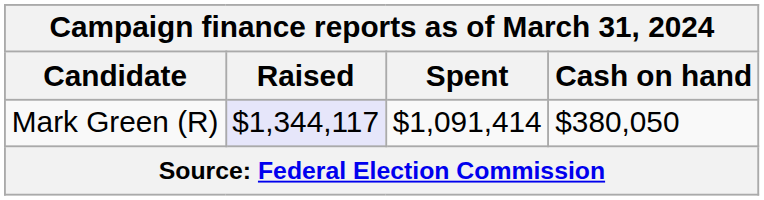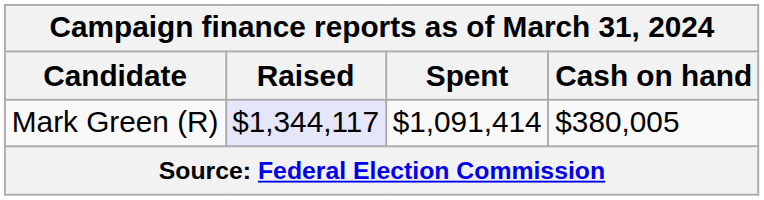Mark Green (R) | Cash on hand: $380,050 -> $380,005
